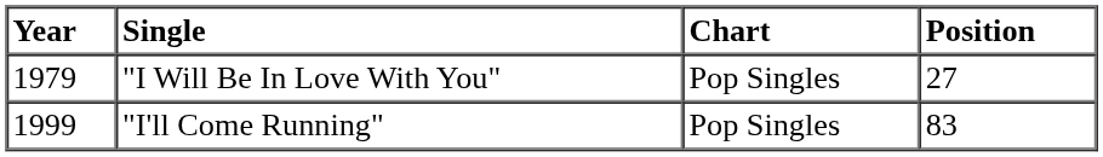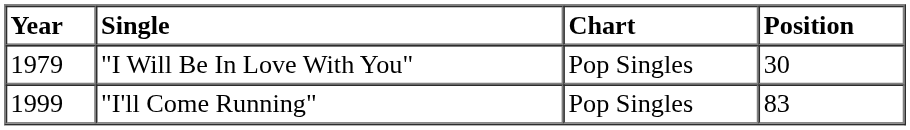"I Will Be In Love With You" | Position: 27 -> 30
